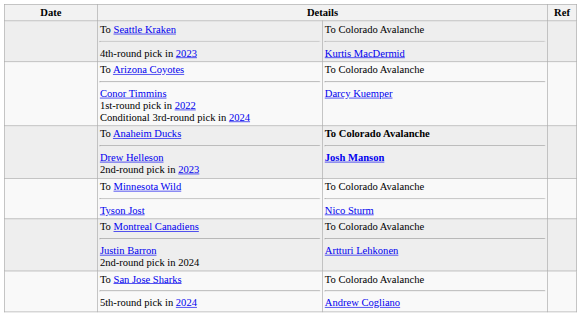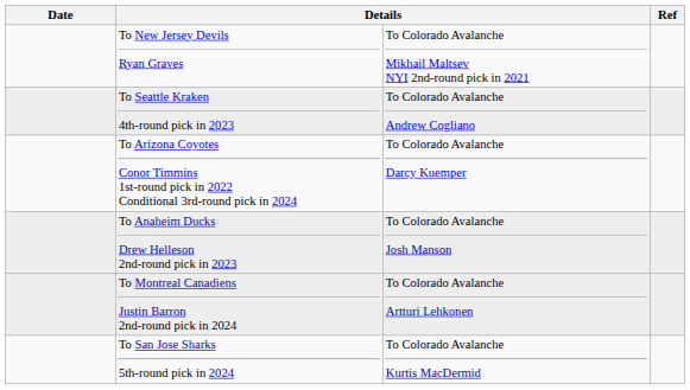+ row: To New Jersey Devils Ryan Graves | To Colorado Avalanche Mikhail Maltsev NYI 2nd-round pick in 2021
To Seattle Kraken 4th-round pick in 2023 | column 3: To Colorado Avalanche Kurtis MacDermid -> To Colorado Avalanche Andrew Cogliano
To Anaheim Ducks Drew Helleson 2nd-round pick in 2023 | column 3: bold -> normal
- row: To Minnesota Wild Tyson Jost | To Colorado Avalanche Nico Sturm
To San Jose Sharks 5th-round pick in 2024 | column 3: To Colorado Avalanche Andrew Cogliano -> To Colorado Avalanche Kurtis MacDermid
